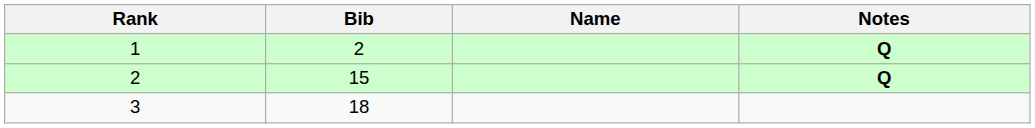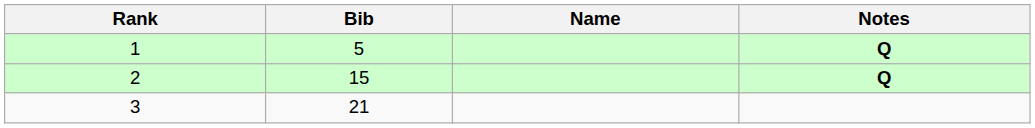1 | Bib: 2 -> 5
3 | Bib: 18 -> 21
